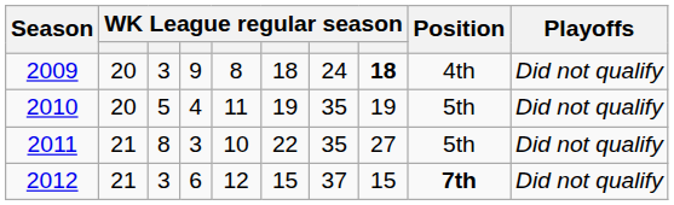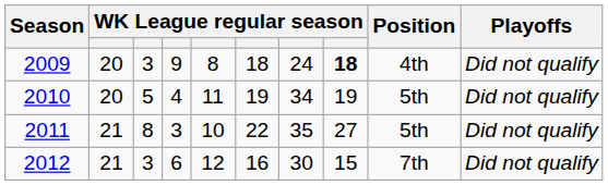2010 | column 7: 35 -> 34
2012 | column 6: 15 -> 16
2012 | column 7: 37 -> 30
2012 | Position: bold -> normal
